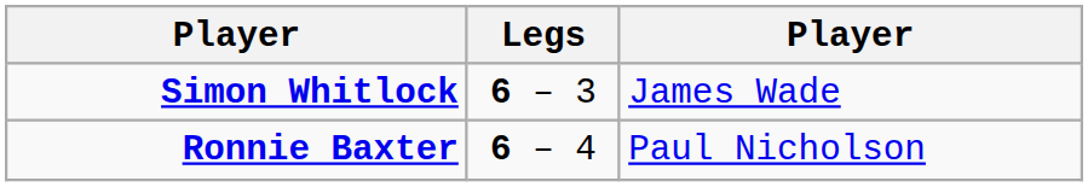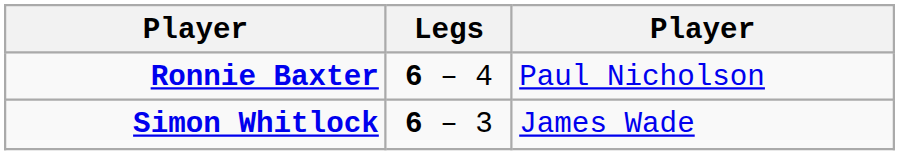rows swapped: Simon Whitlock <-> Ronnie Baxter
